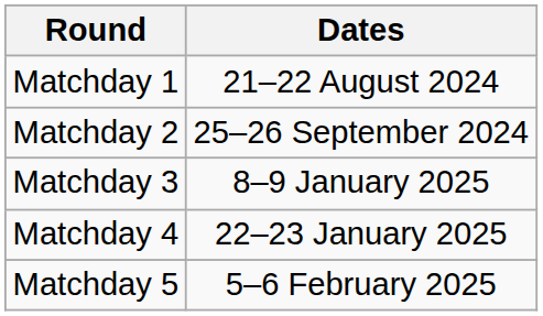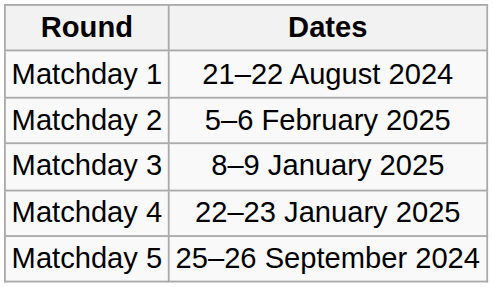Matchday 2 | Dates: 25–26 September 2024 -> 5–6 February 2025
Matchday 5 | Dates: 5–6 February 2025 -> 25–26 September 2024
